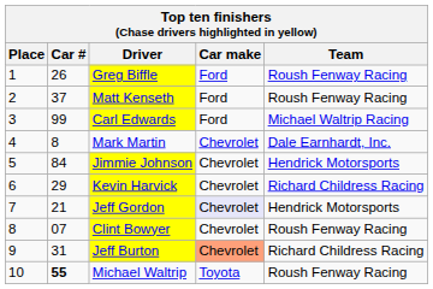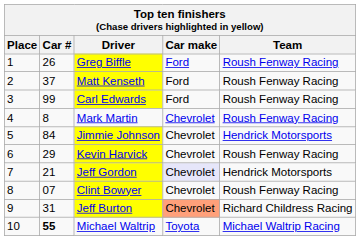Carl Edwards | Team: Michael Waltrip Racing -> Roush Fenway Racing
Mark Martin | Team: Dale Earnhardt, Inc. -> Roush Fenway Racing
Kevin Harvick | Team: Richard Childress Racing -> Roush Fenway Racing
Michael Waltrip | Team: Roush Fenway Racing -> Michael Waltrip Racing
